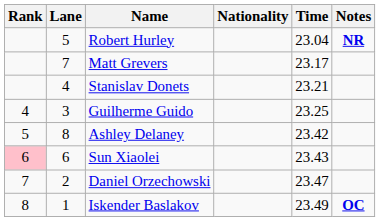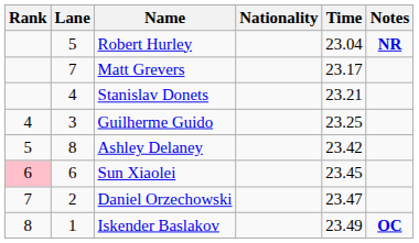Sun Xiaolei | Time: 23.43 -> 23.45
